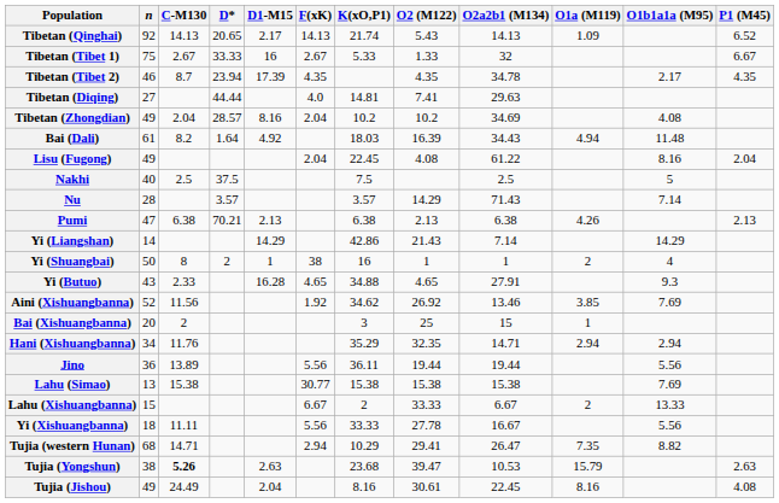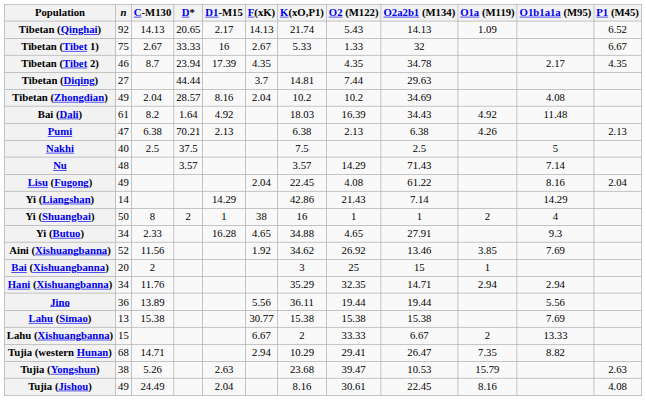Tibetan (Diqing) | F(xK): 4.0 -> 3.7
Tibetan (Diqing) | O2 (M122): 7.41 -> 7.44
Bai (Dali) | O1a (M119): 4.94 -> 4.92
rows swapped: Lisu (Fugong) <-> Pumi
Nu | n: 28 -> 48
Yi (Butuo) | n: 43 -> 34
- row: Yi (Xishuangbanna) | 18 | 11.11 | 5.56 | 33.33 | 27.78 | 16.67 | 5.56
Tujia (Yongshun) | C-M130: bold -> normal
